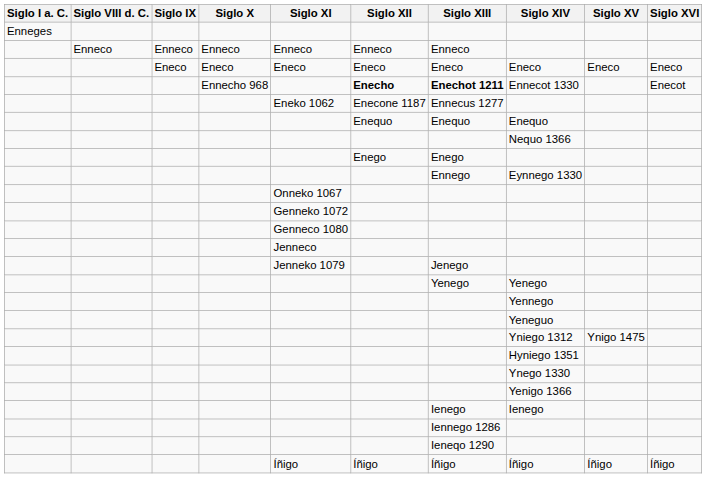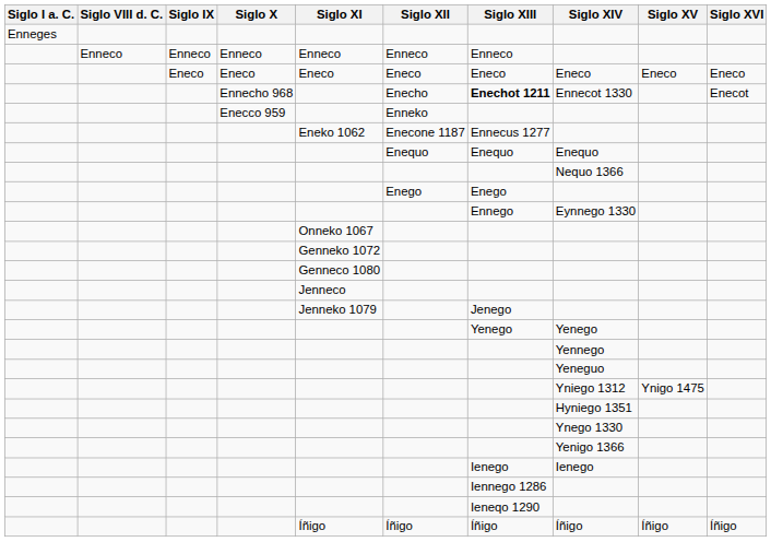Ennecho 968 | Siglo XII: bold -> normal
+ row: Enecco 959 | Enneko
